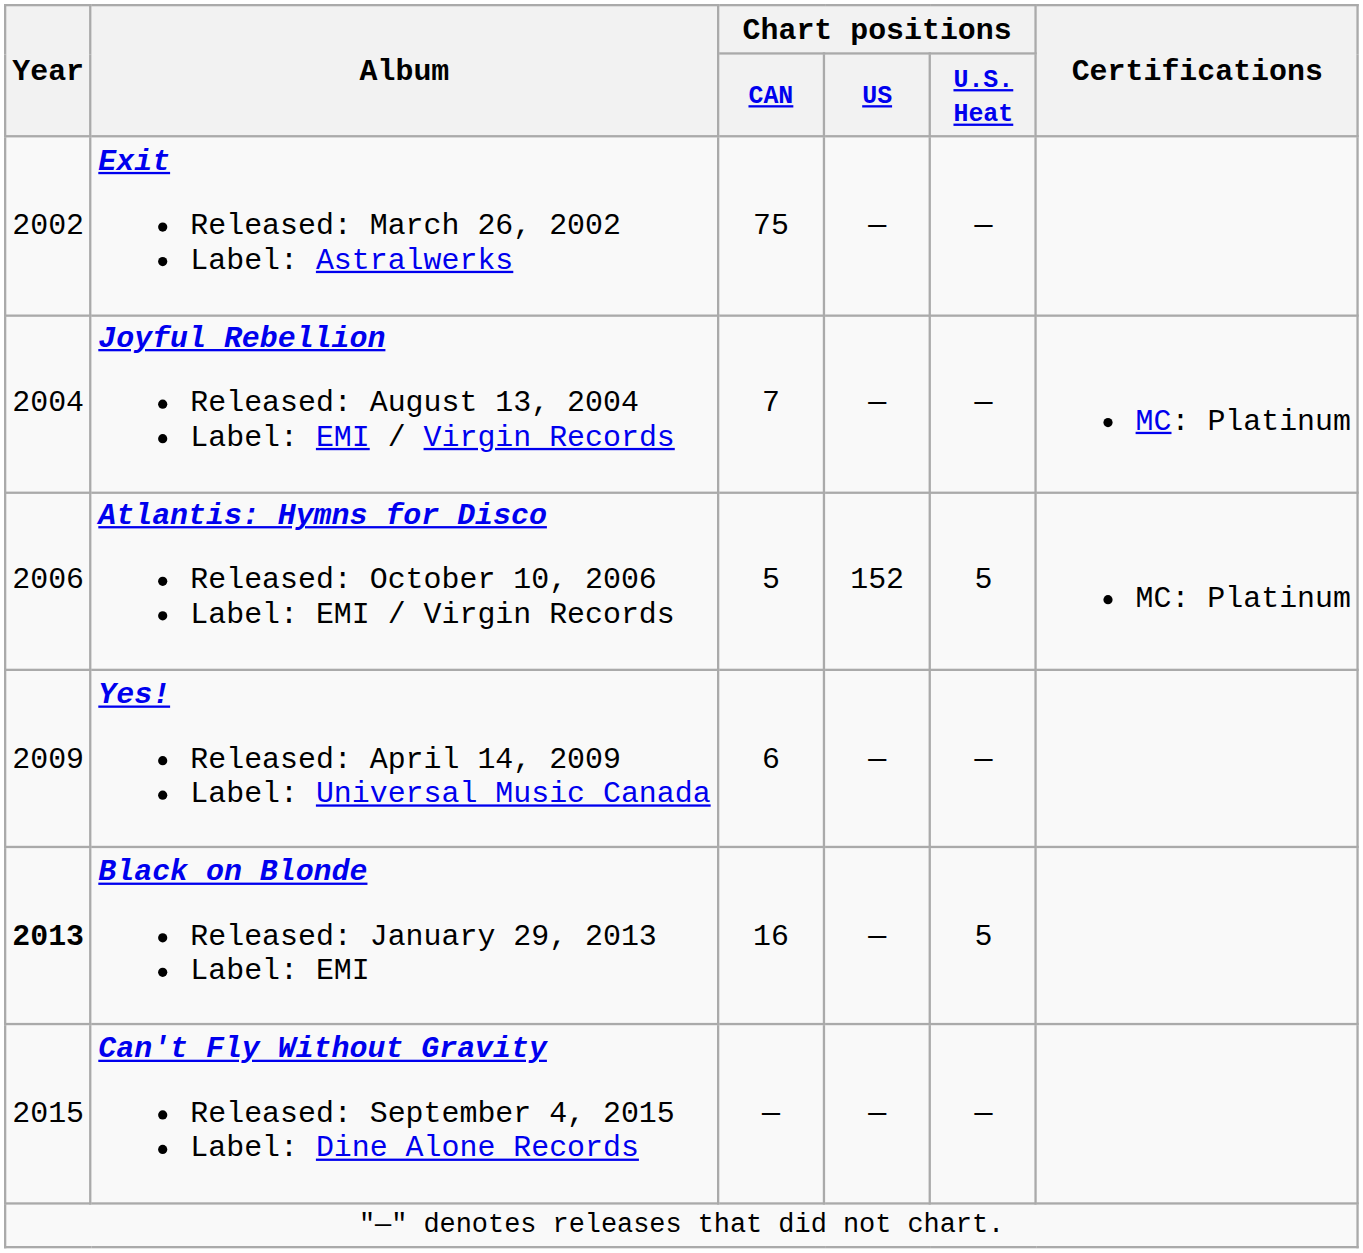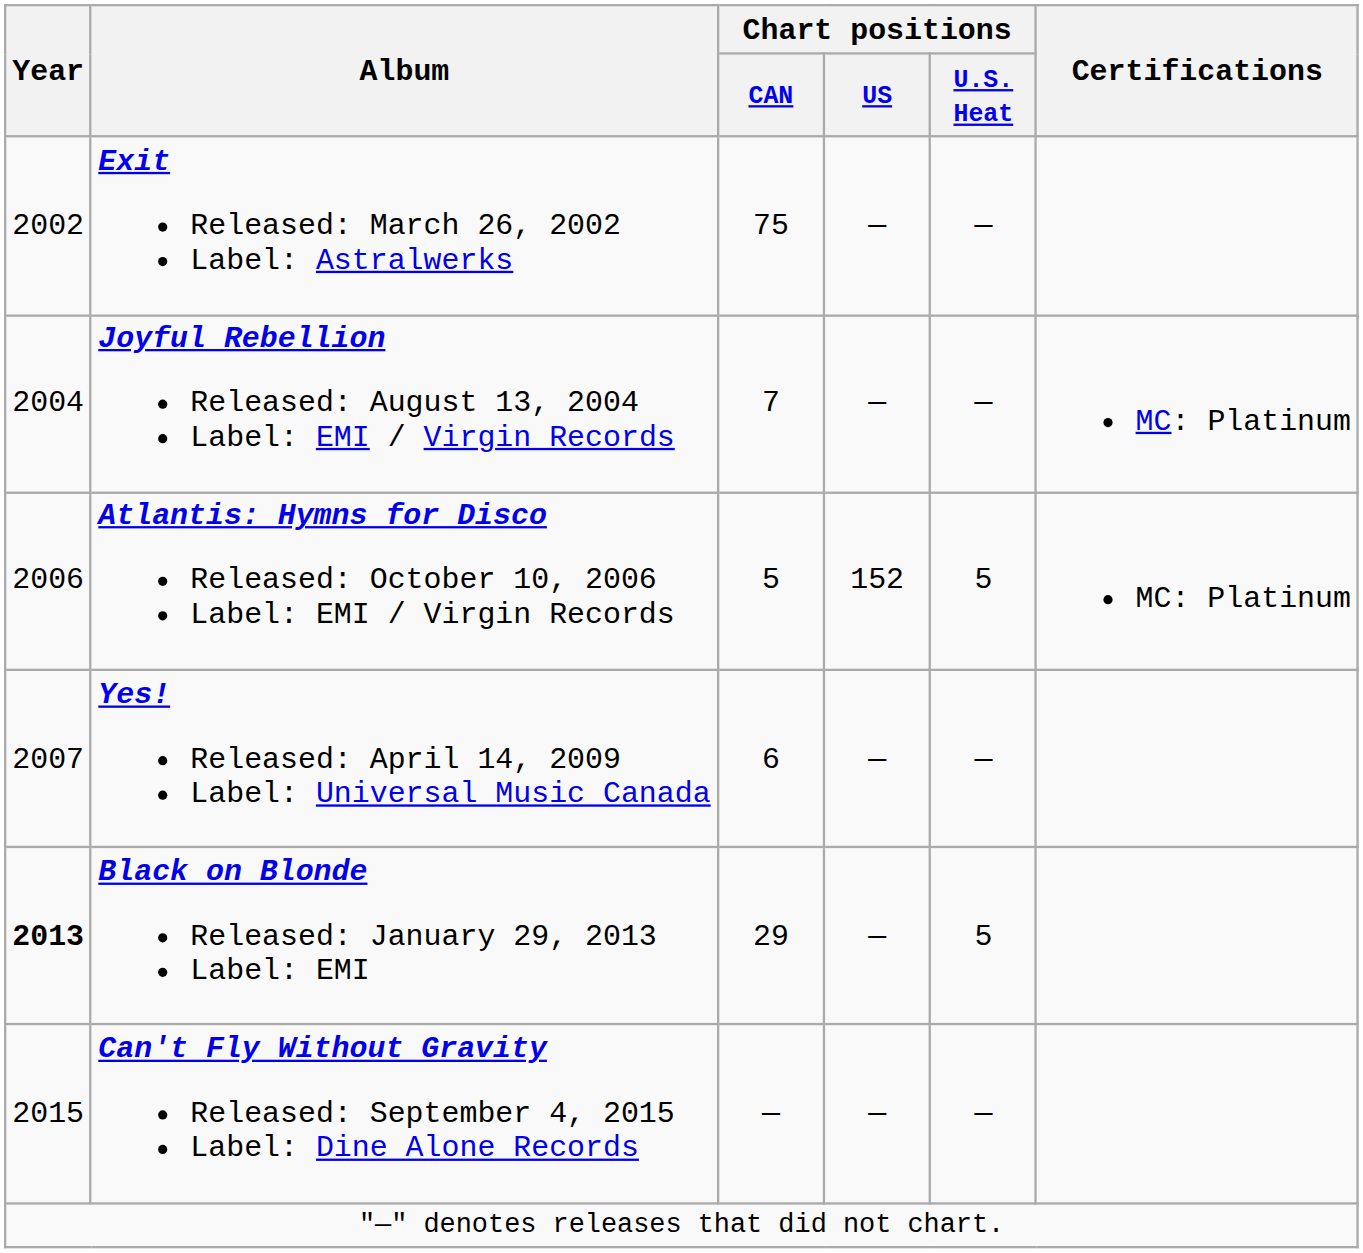Yes! Released: April 14, 2009 Label: Universal Music Canada | Year: 2009 -> 2007
Black on Blonde Released: January 29, 2013 Label: EMI | Chart positions / CAN: 16 -> 29
